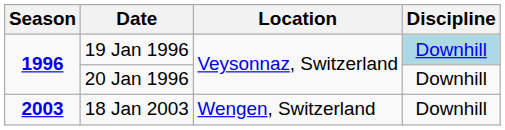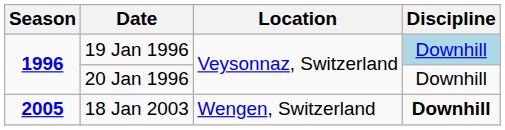18 Jan 2003 | Season: 2003 -> 2005
18 Jan 2003 | Discipline: normal -> bold
